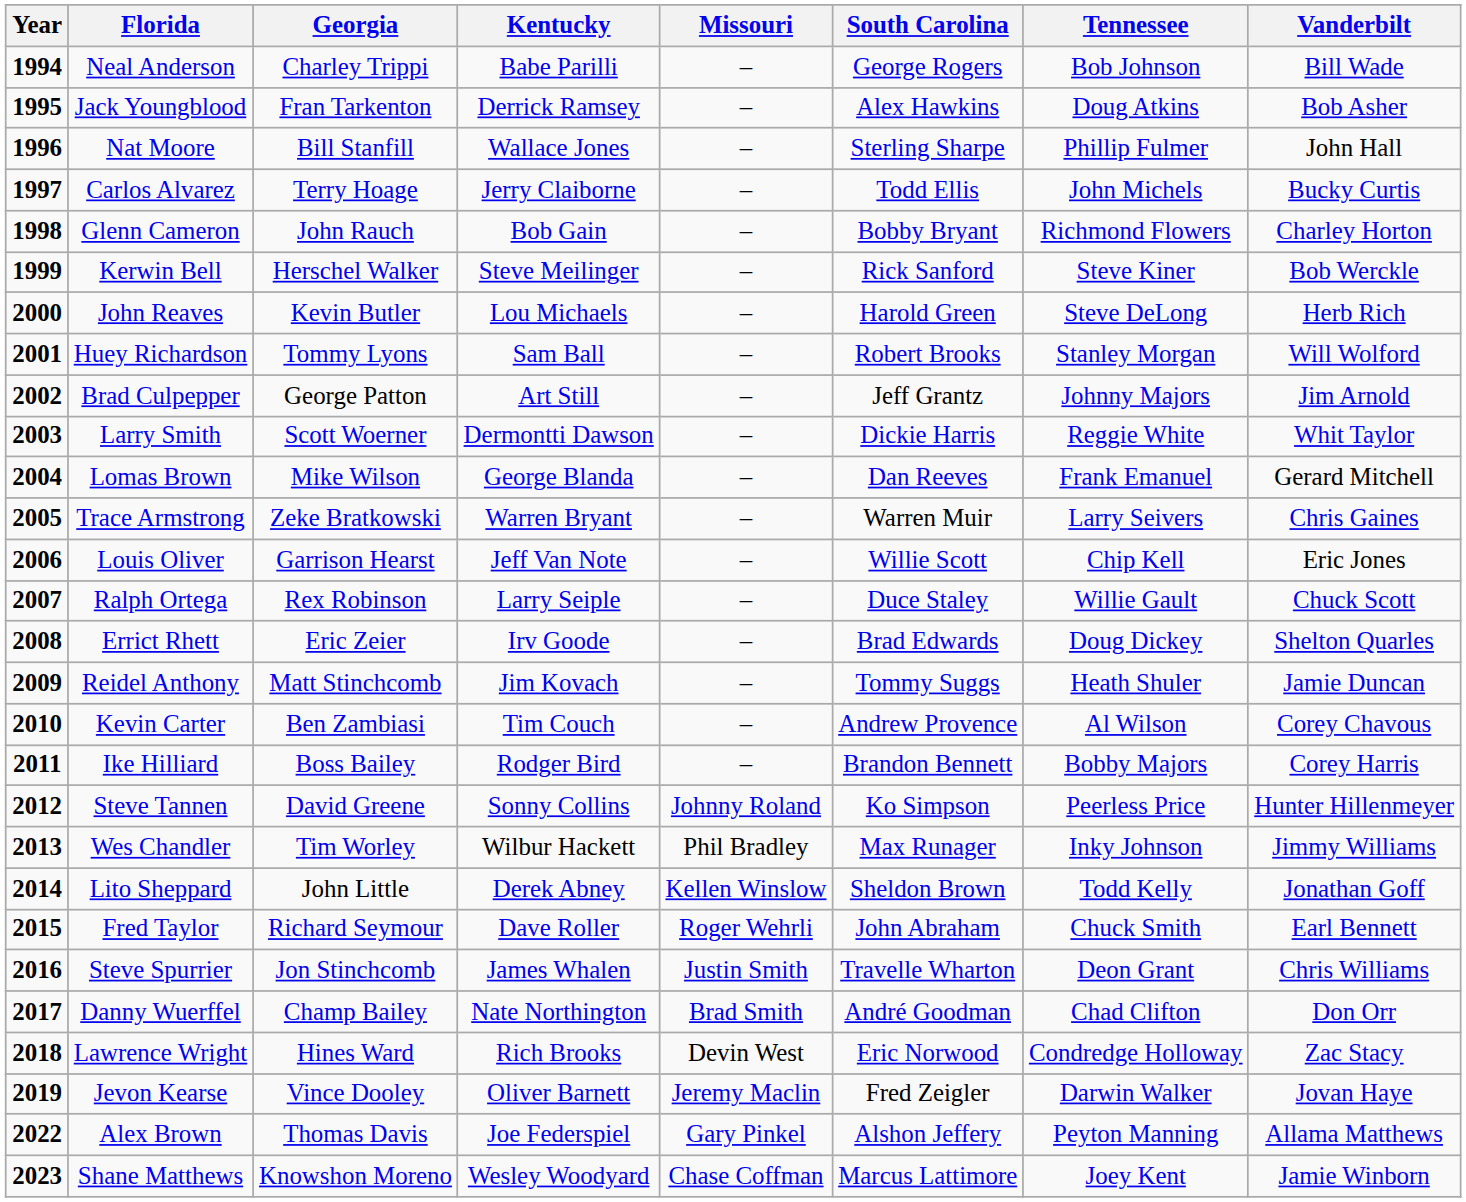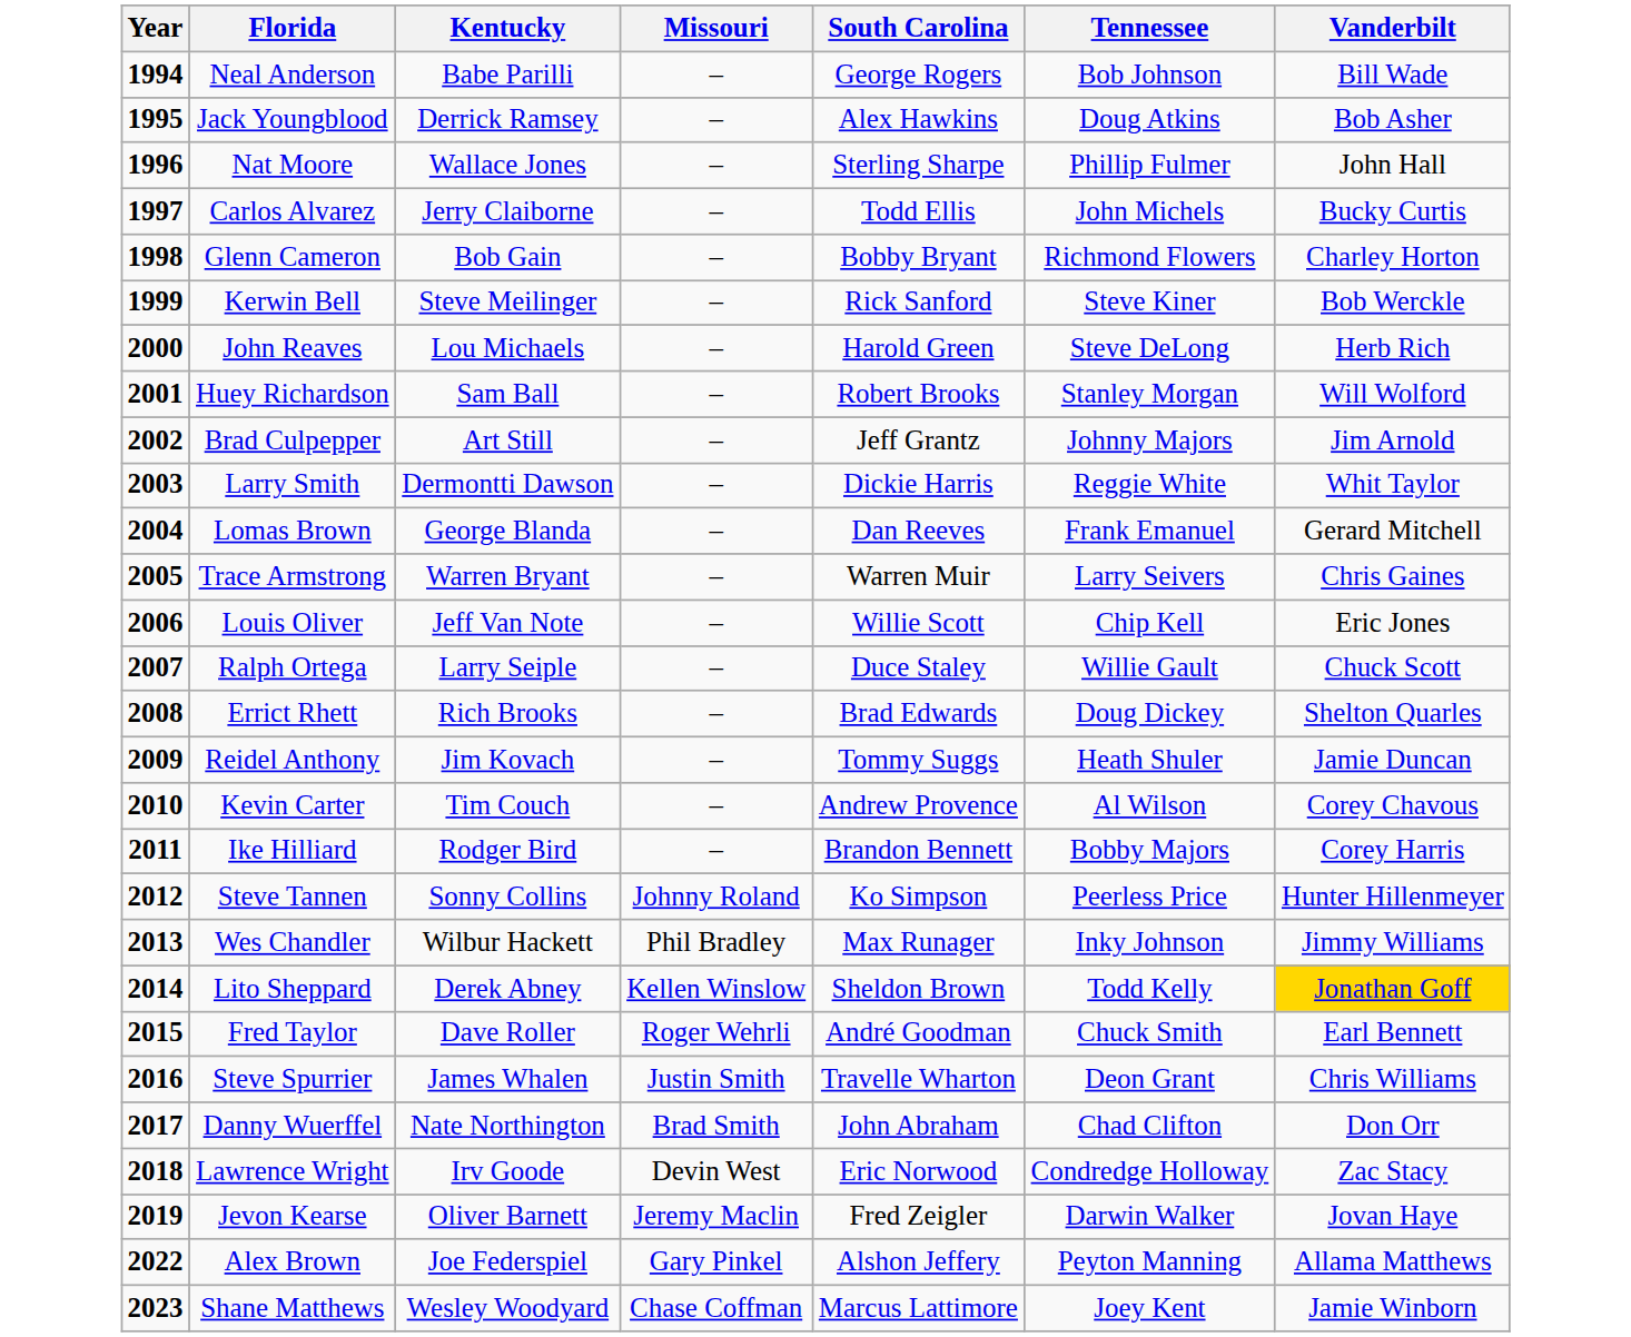- column: Georgia | Charley Trippi | Fran Tarkenton | Bill Stanfill | Terry Hoage | John Rauch | Herschel Walker | Kevin Butler | Tommy Lyons | George Patton | Scott Woerner | Mike Wilson | Zeke Bratkowski | Garrison Hearst | Rex Robinson | Eric Zeier | Matt Stinchcomb | Ben Zambiasi | Boss Bailey | David Greene | Tim Worley | John Little | Richard Seymour | Jon Stinchcomb | Champ Bailey | Hines Ward | Vince Dooley | Thomas Davis | Knowshon Moreno
Errict Rhett | Kentucky: Irv Goode -> Rich Brooks
Lito Sheppard | Vanderbilt: no background -> gold background
Fred Taylor | South Carolina: John Abraham -> André Goodman
Danny Wuerffel | South Carolina: André Goodman -> John Abraham
Lawrence Wright | Kentucky: Rich Brooks -> Irv Goode
